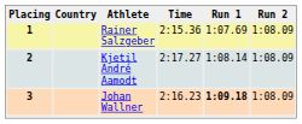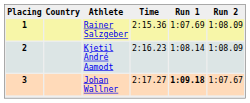2 | Time: 2:17.27 -> 2:16.23
3 | Time: 2:16.23 -> 2:17.27
3 | Run 2: 1:08.09 -> 1:07.67
